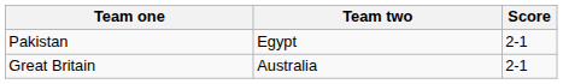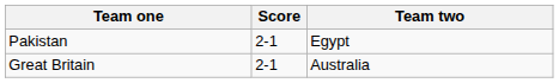columns swapped: Team two <-> Score
